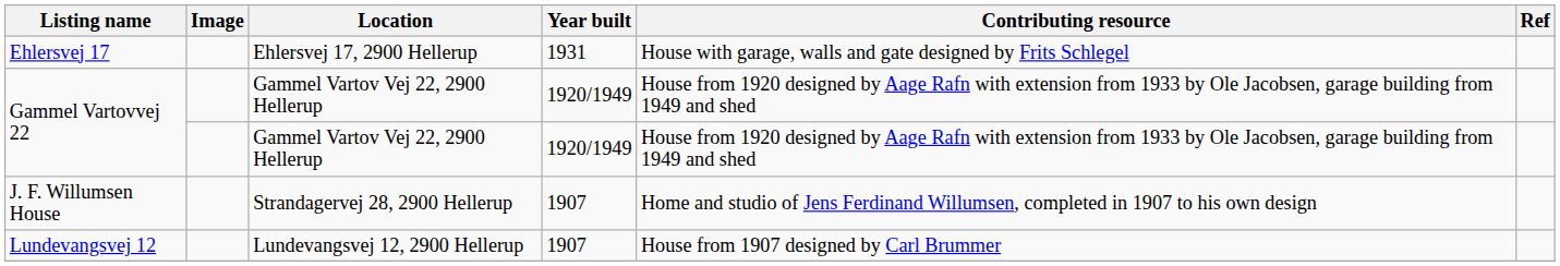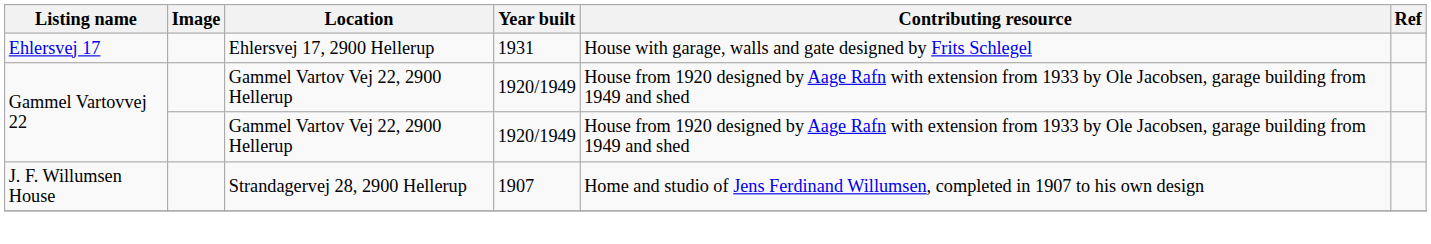- row: Lundevangsvej 12 | Lundevangsvej 12, 2900 Hellerup | 1907 | House from 1907 designed by Carl Brummer
